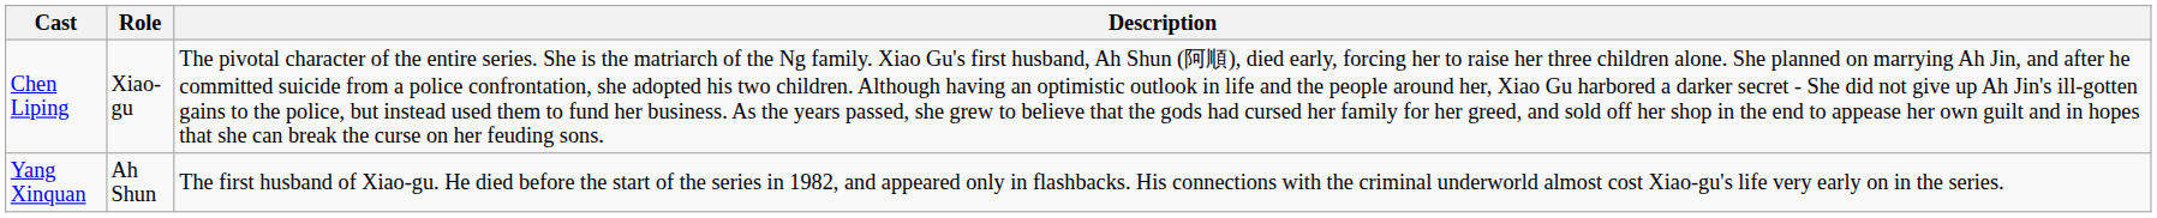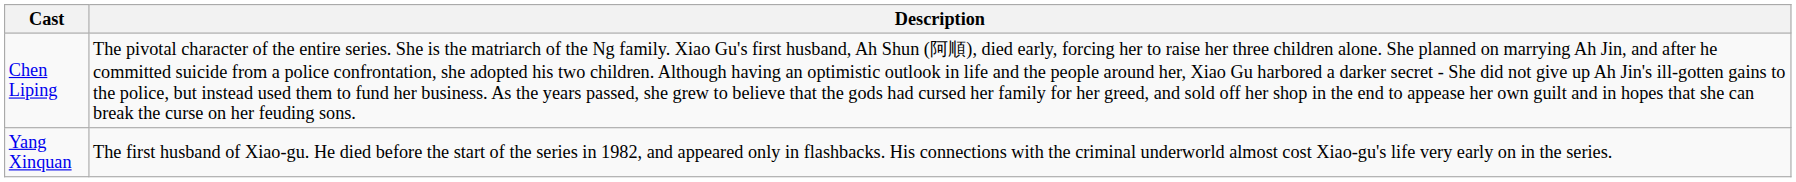- column: Role | Xiao-gu | Ah Shun
